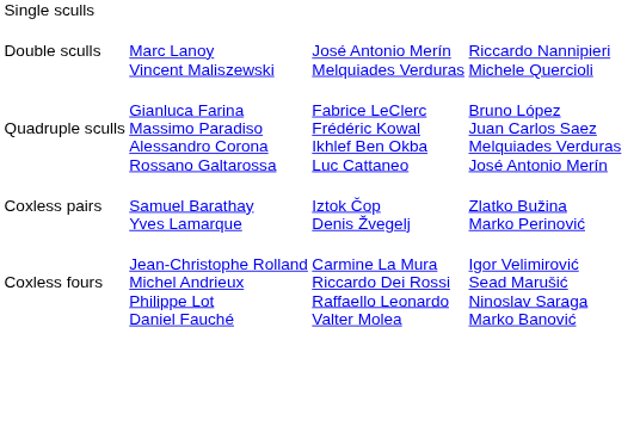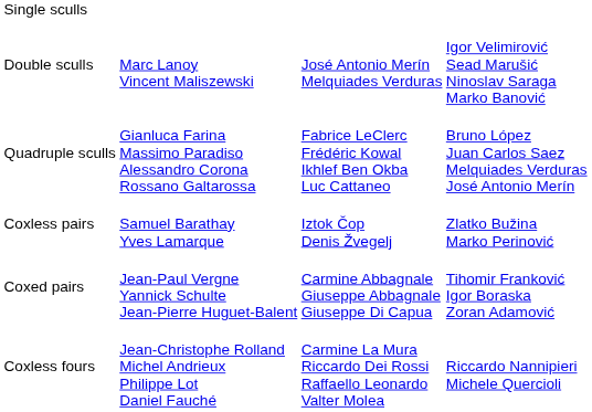Double sculls | column 4: Riccardo Nannipieri Michele Quercioli -> Igor Velimirović Sead Marušić Ninoslav Saraga Marko Banović
+ row: Coxed pairs | Jean-Paul Vergne Yannick Schulte Jean-Pierre Huguet-Balent | Carmine Abbagnale Giuseppe Abbagnale Giuseppe Di Capua | Tihomir Franković Igor Boraska Zoran Adamović
Coxless fours | column 4: Igor Velimirović Sead Marušić Ninoslav Saraga Marko Banović -> Riccardo Nannipieri Michele Quercioli
